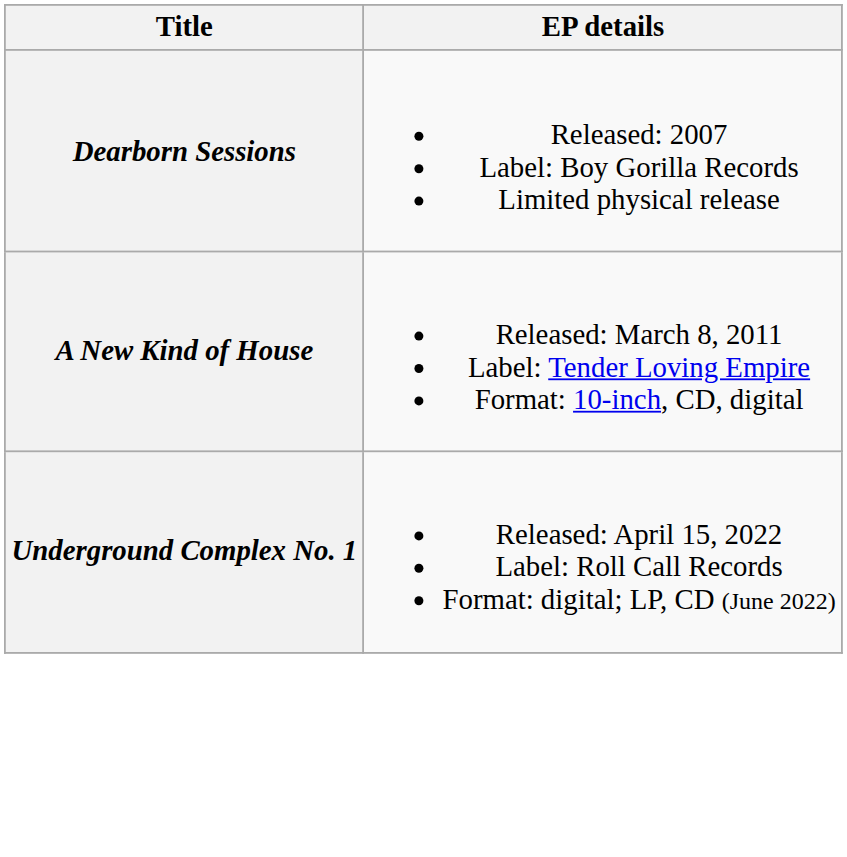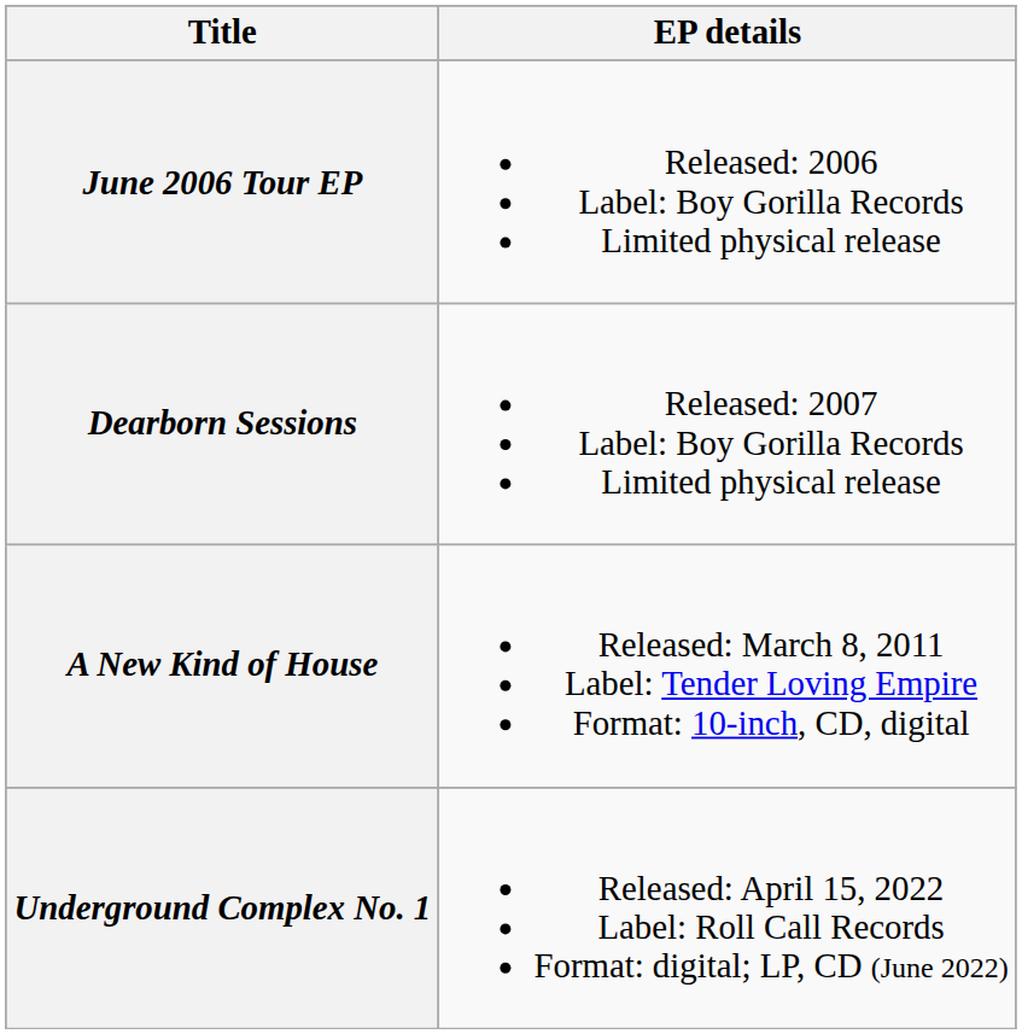+ row: June 2006 Tour EP | Released: 2006 Label: Boy Gorilla Records Limited physical release
